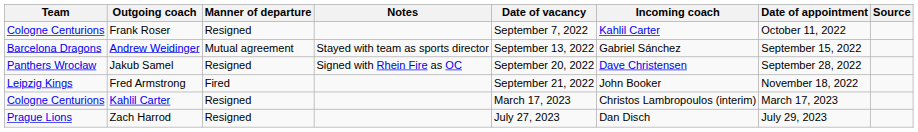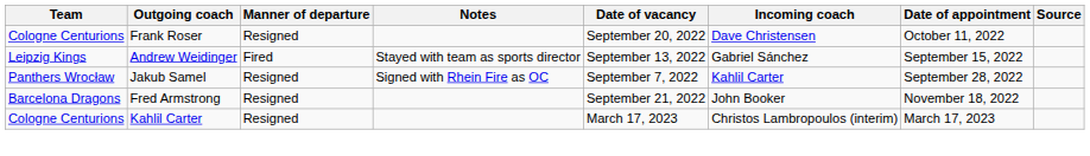Frank Roser | Date of vacancy: September 7, 2022 -> September 20, 2022
Frank Roser | Incoming coach: Kahlil Carter -> Dave Christensen
Andrew Weidinger | Team: Barcelona Dragons -> Leipzig Kings
Andrew Weidinger | Manner of departure: Mutual agreement -> Fired
Jakub Samel | Date of vacancy: September 20, 2022 -> September 7, 2022
Jakub Samel | Incoming coach: Dave Christensen -> Kahlil Carter
Fred Armstrong | Team: Leipzig Kings -> Barcelona Dragons
Fred Armstrong | Manner of departure: Fired -> Resigned
- row: Prague Lions | Zach Harrod | Resigned | July 27, 2023 | Dan Disch | July 29, 2023
